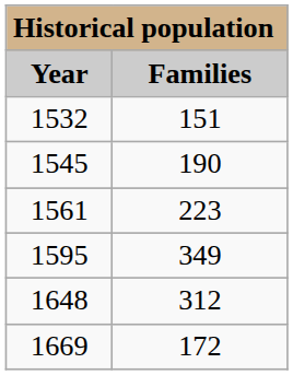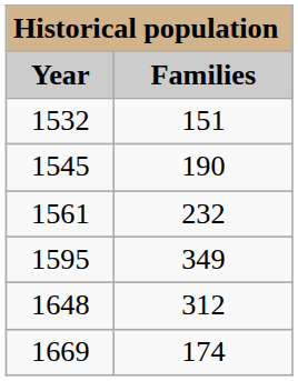1561 | Families: 223 -> 232
1669 | Families: 172 -> 174
